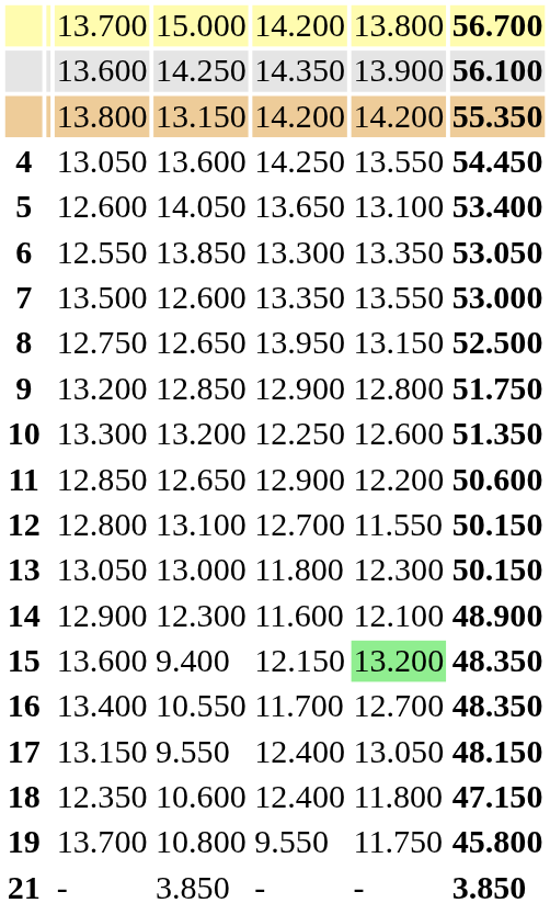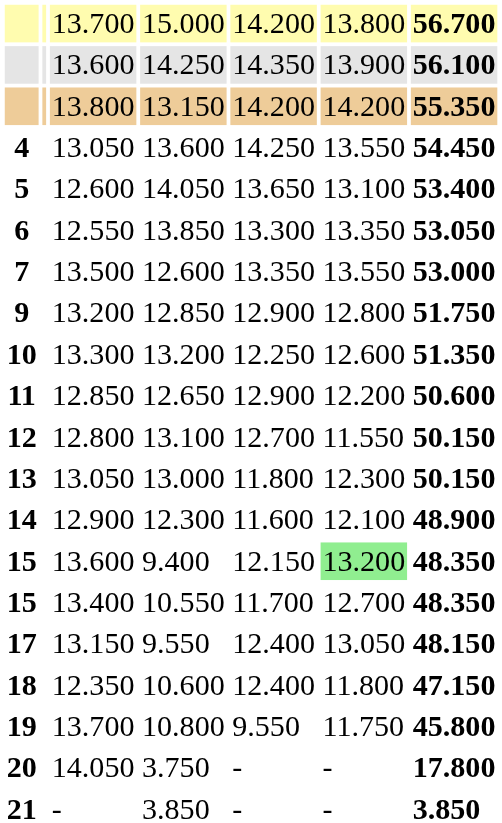- row: 8 | 12.750 | 12.650 | 13.950 | 13.150 | 52.500
10.550 | column 1: 16 -> 15
+ row: 20 | 14.050 | 3.750 | - | - | 17.800
